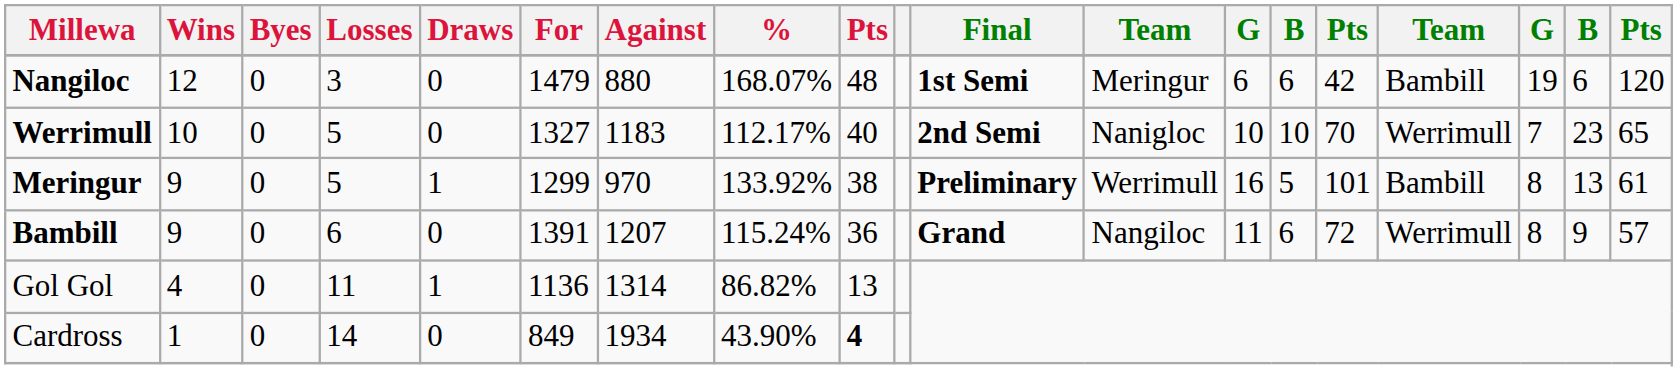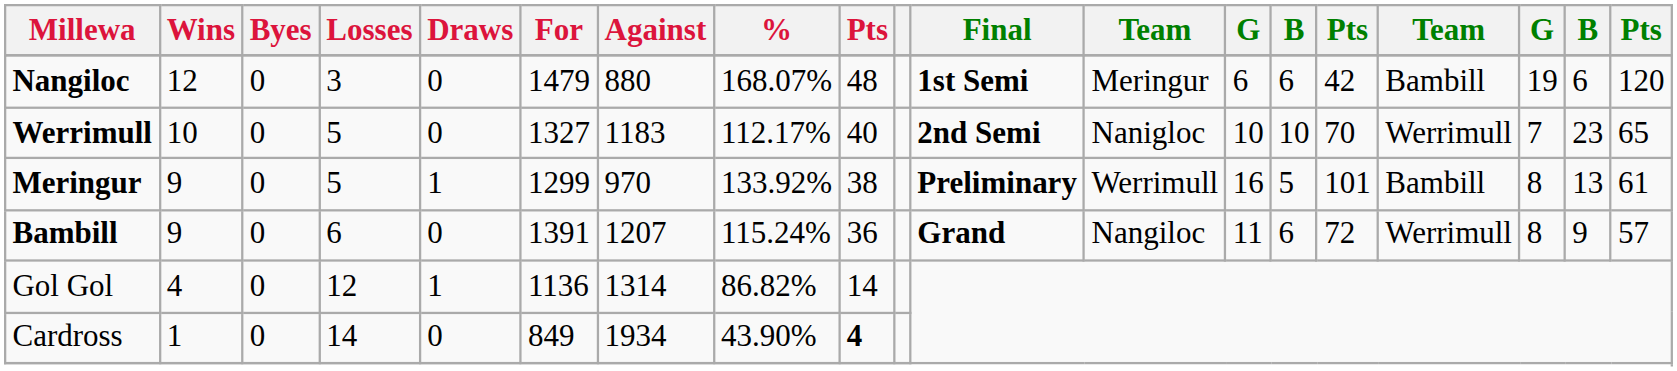Gol Gol | Losses: 11 -> 12
Gol Gol | column 9: 13 -> 14
